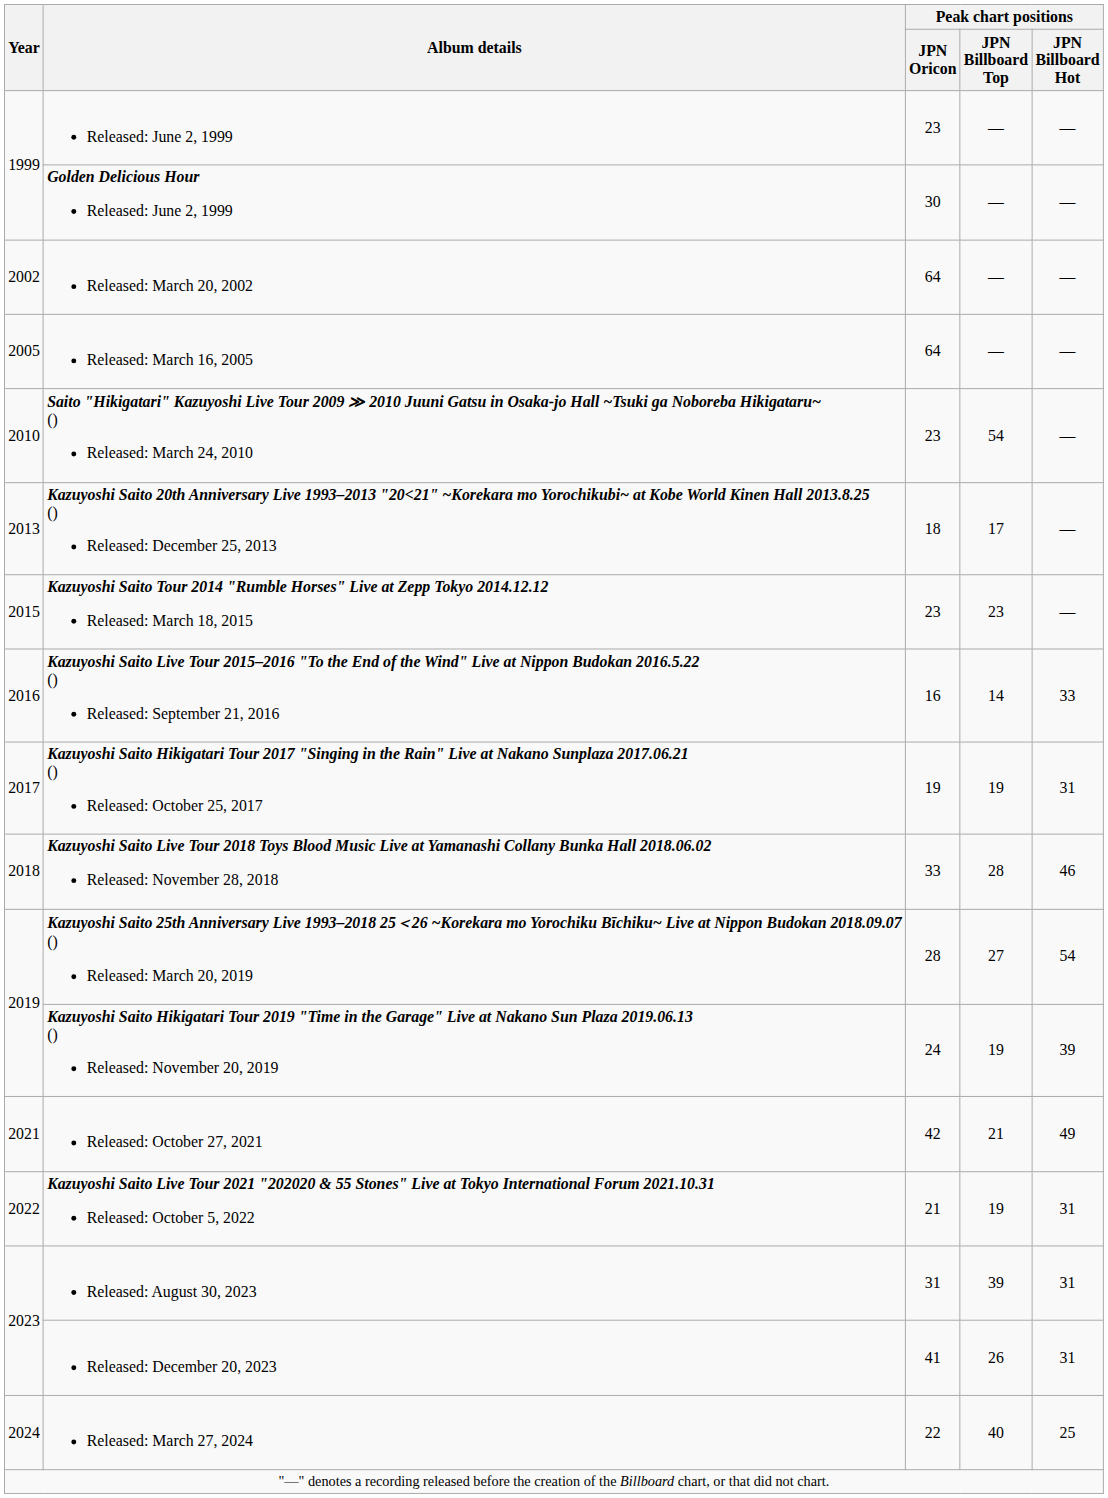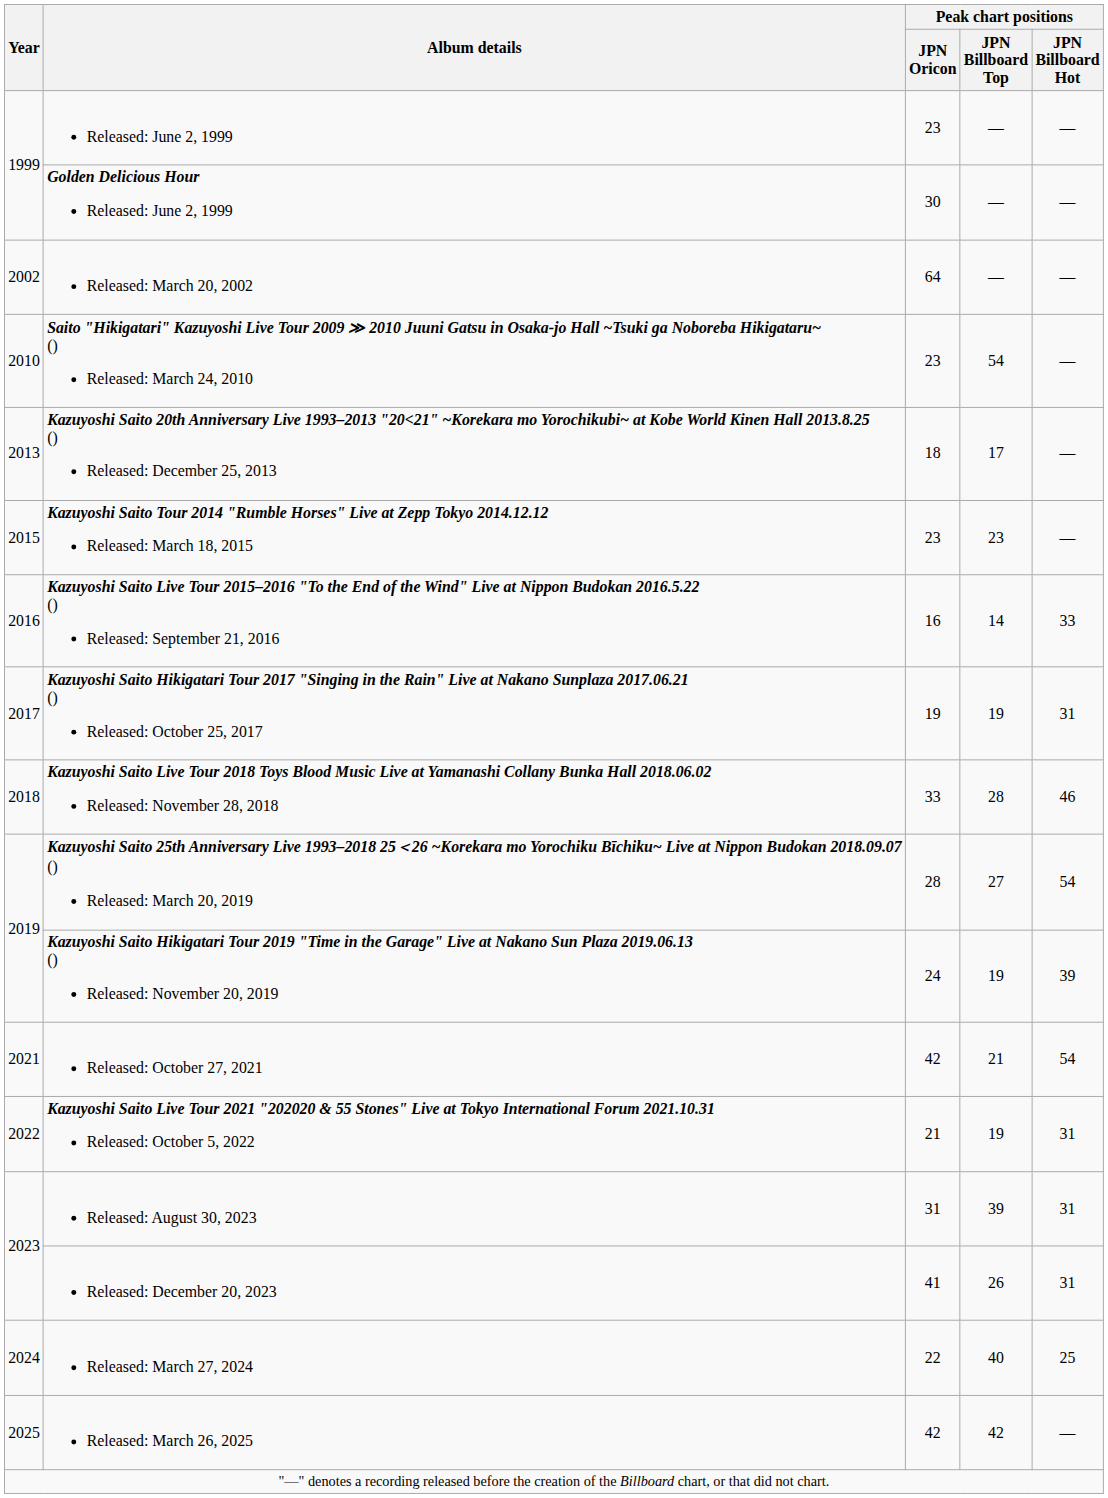- row: 2005 | Released: March 16, 2005 | 64 | — | —
Released: October 27, 2021 | Peak chart positions / JPN Billboard Hot: 49 -> 54
+ row: 2025 | Released: March 26, 2025 | 42 | 42 | —
